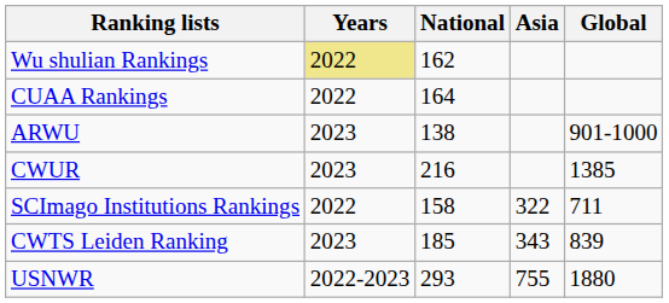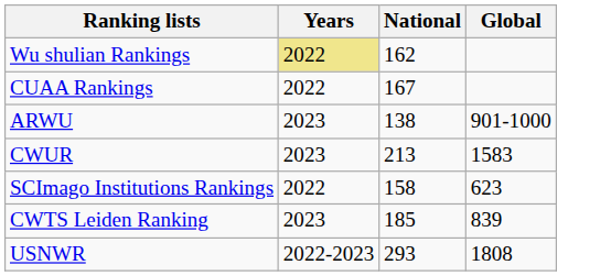- column: Asia | 322 | 343 | 755
CUAA Rankings | National: 164 -> 167
CWUR | National: 216 -> 213
CWUR | Global: 1385 -> 1583
SCImago Institutions Rankings | Global: 711 -> 623
USNWR | Global: 1880 -> 1808
